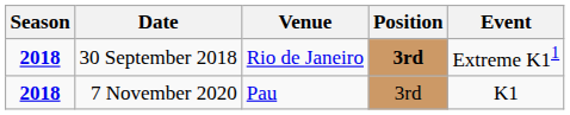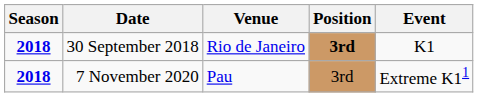30 September 2018 | Event: Extreme K11 -> K1
7 November 2020 | Event: K1 -> Extreme K11
